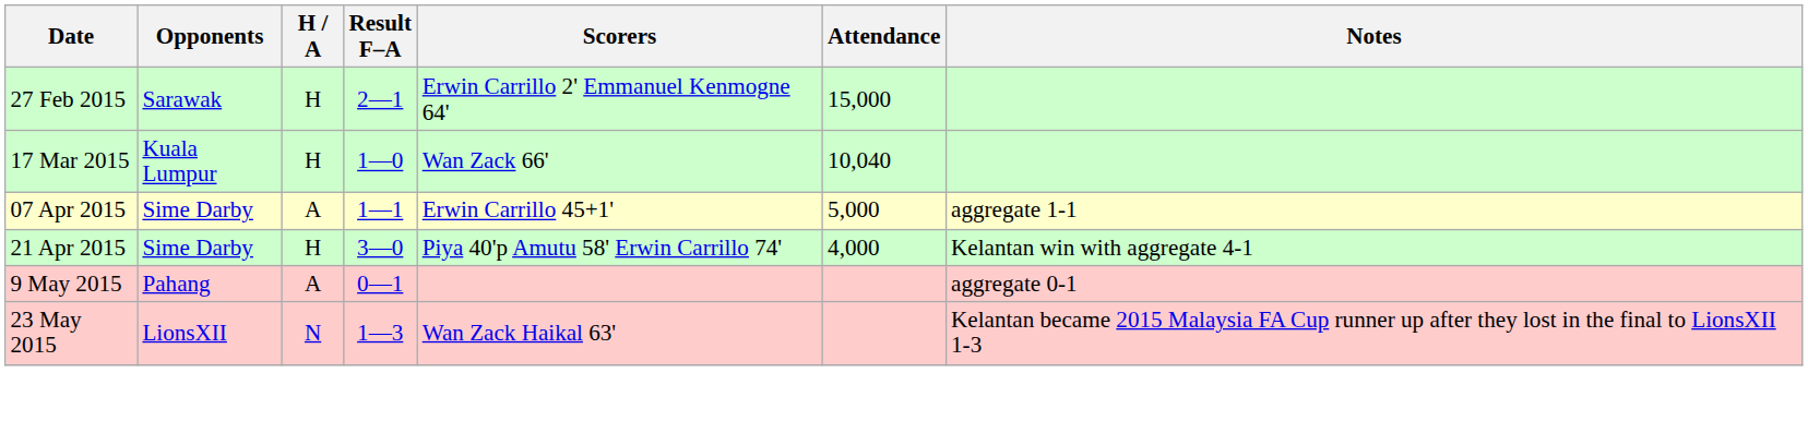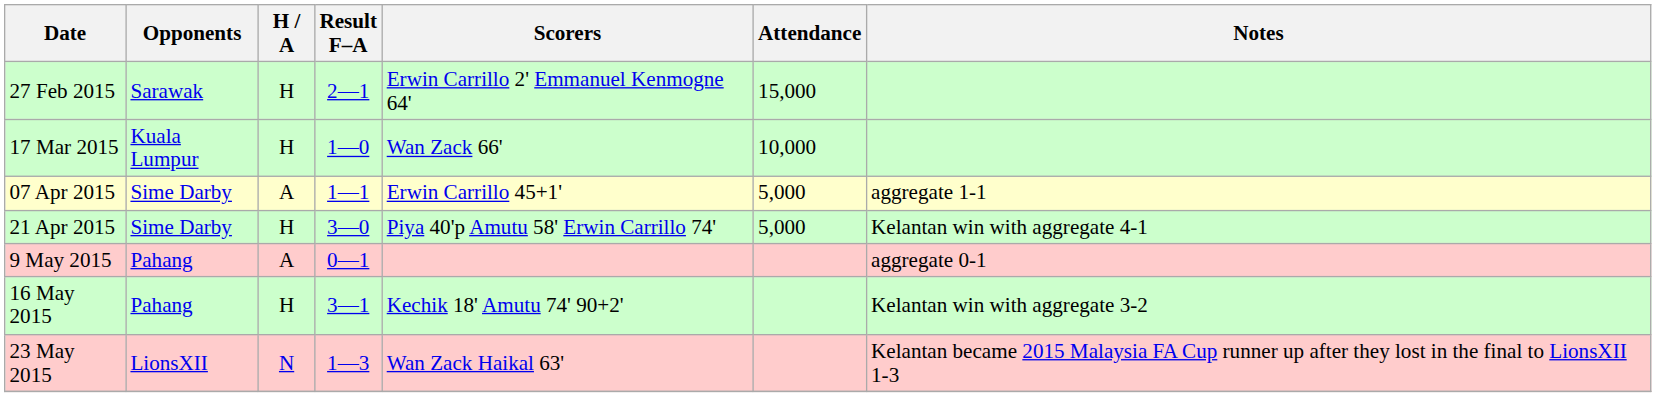17 Mar 2015 | Attendance: 10,040 -> 10,000
21 Apr 2015 | Attendance: 4,000 -> 5,000
+ row: 16 May 2015 | Pahang | H | 3—1 | Kechik 18' Amutu 74' 90+2' | Kelantan win with aggregate 3-2
